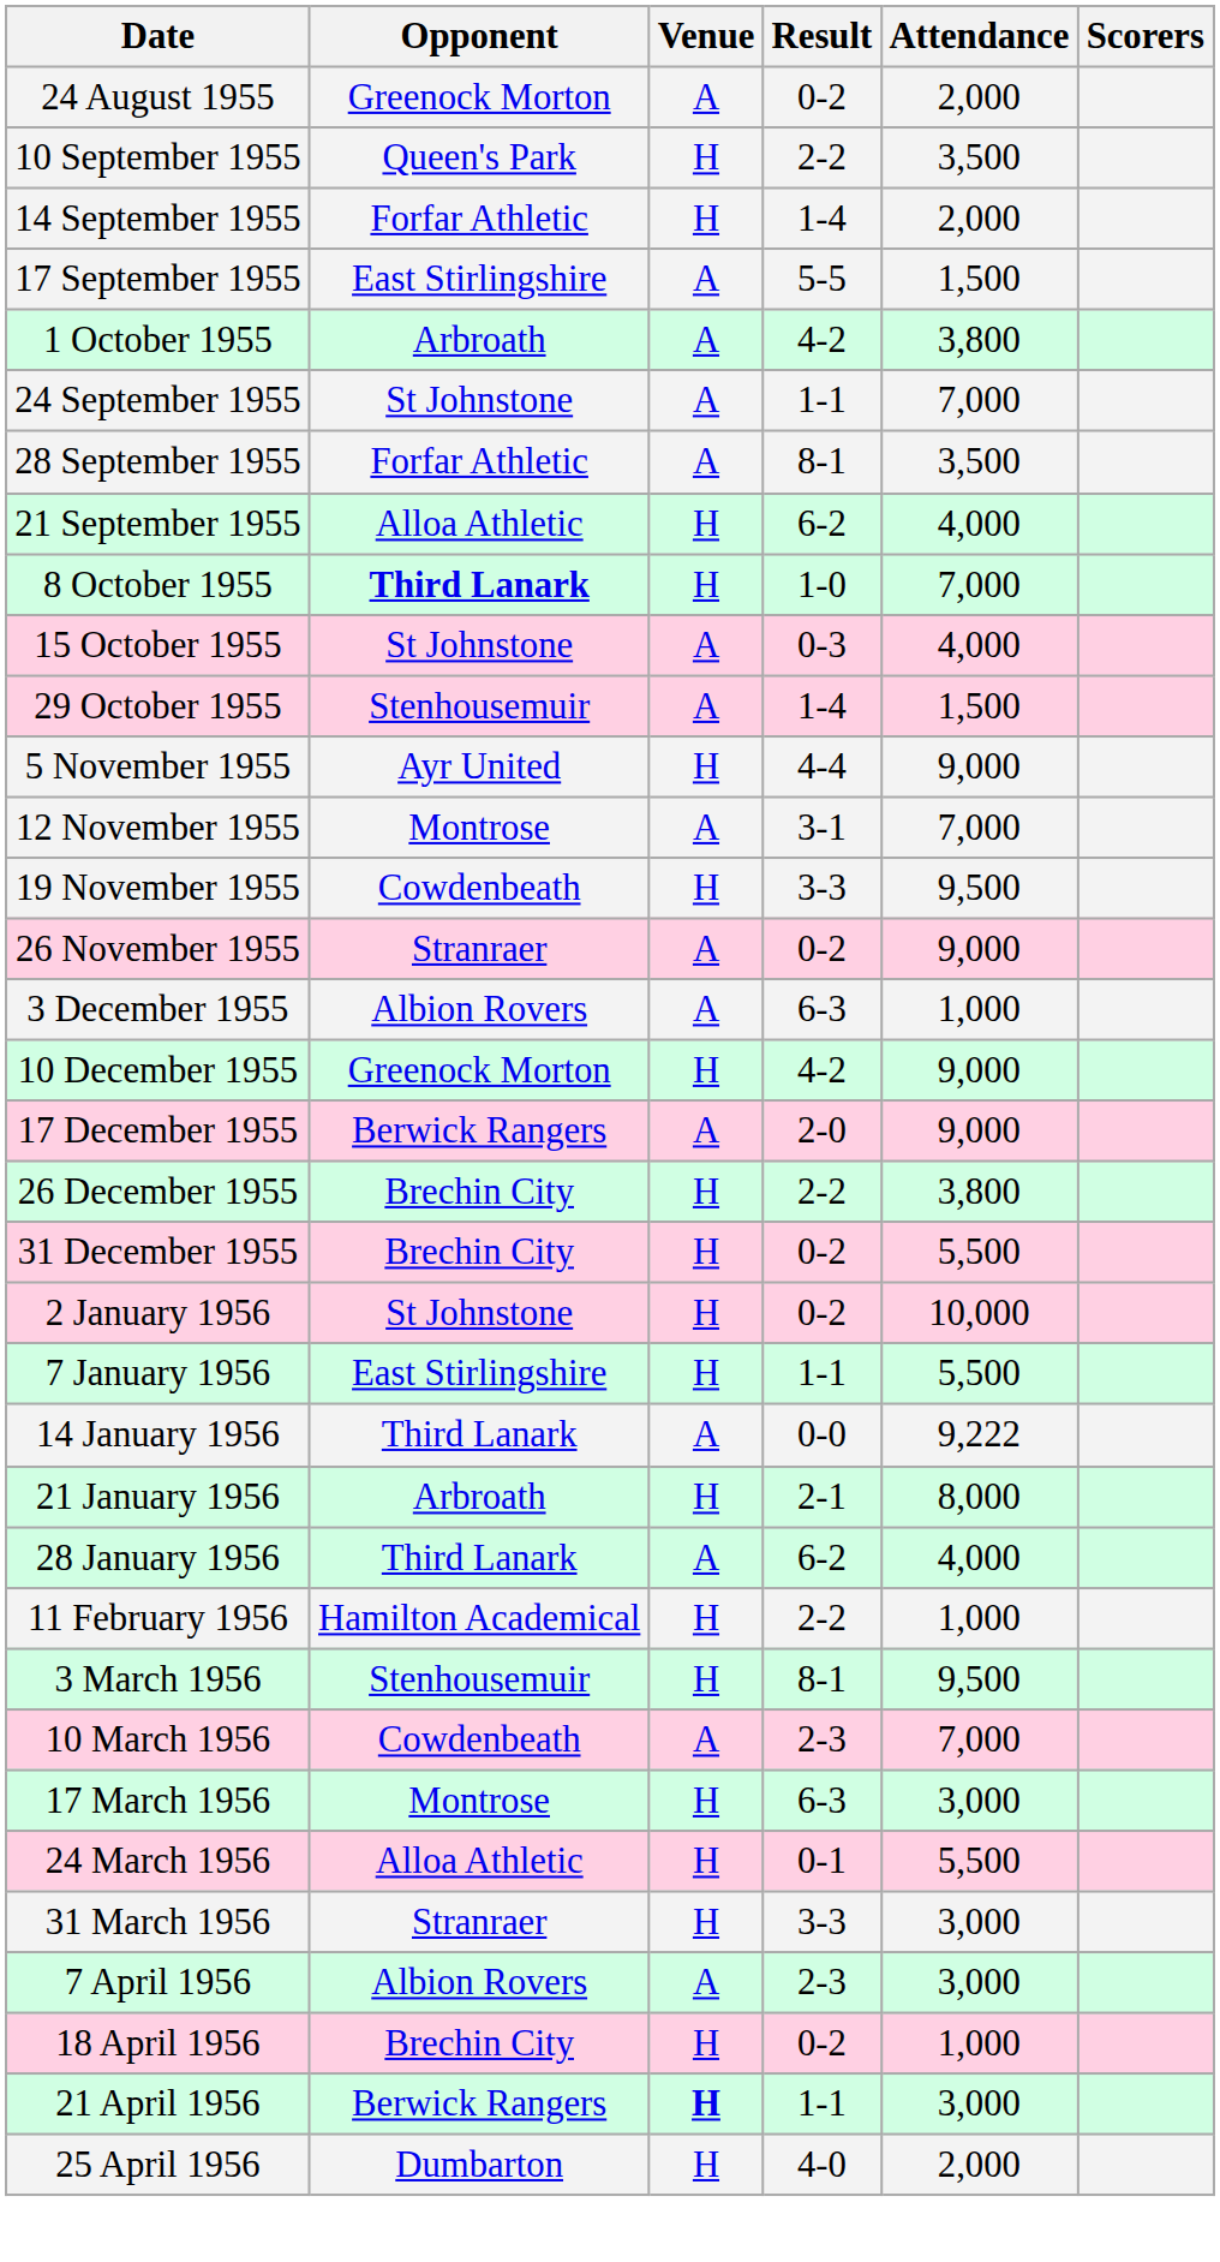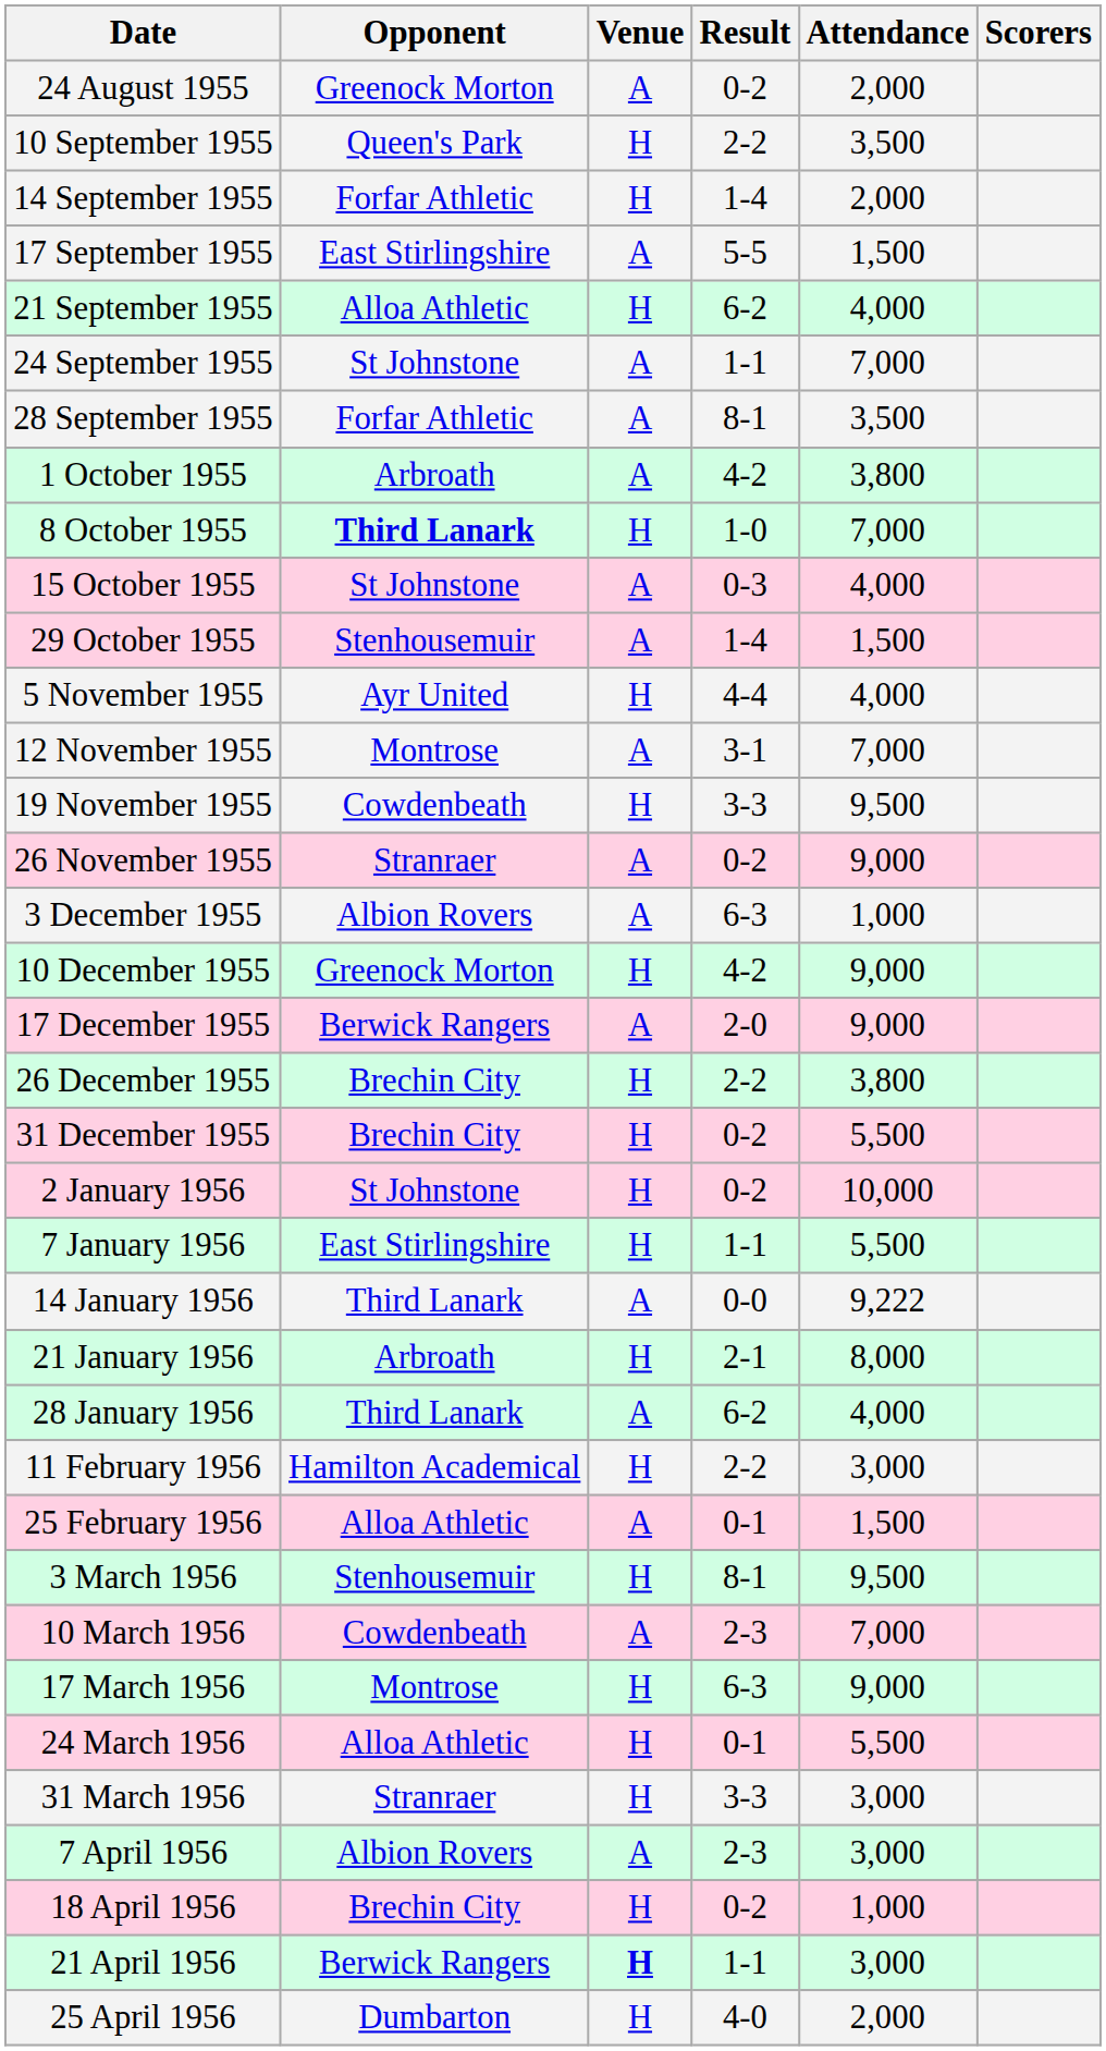rows swapped: 21 September 1955 <-> 1 October 1955
5 November 1955 | Attendance: 9,000 -> 4,000
11 February 1956 | Attendance: 1,000 -> 3,000
+ row: 25 February 1956 | Alloa Athletic | A | 0-1 | 1,500
17 March 1956 | Attendance: 3,000 -> 9,000
